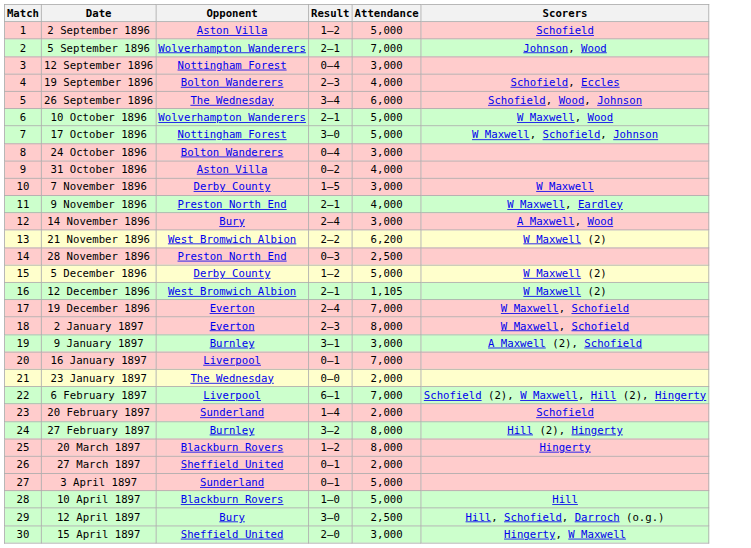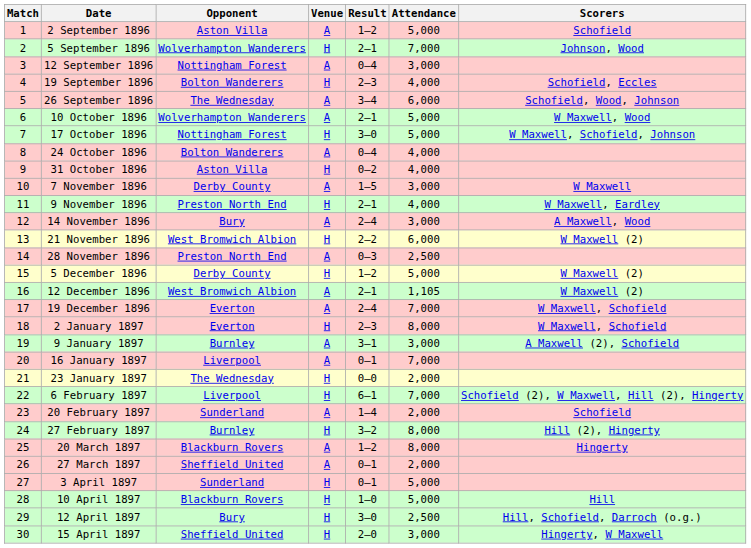+ column: Venue | A | H | A | H | A | A | H | A | H | A | H | A | H | A | H | A | A | H | A | A | H | H | A | H | A | A | H | H | H | H
24 October 1896 | Attendance: 3,000 -> 4,000
21 November 1896 | Attendance: 6,200 -> 6,000
